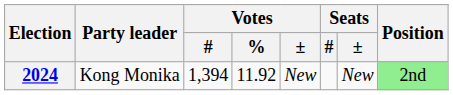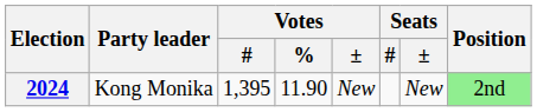2024 | Votes / #: 1,394 -> 1,395
2024 | Votes / %: 11.92 -> 11.90
